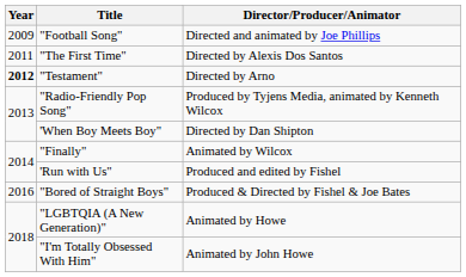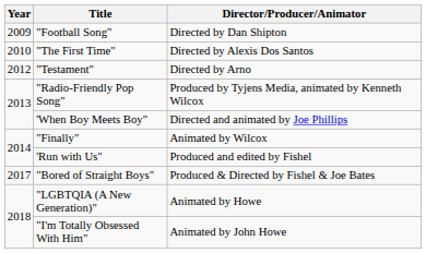"Football Song" | Director/Producer/Animator: Directed and animated by Joe Phillips -> Directed by Dan Shipton
"The First Time" | Year: 2011 -> 2010
"Testament" | Year: bold -> normal
'When Boy Meets Boy" | Director/Producer/Animator: Directed by Dan Shipton -> Directed and animated by Joe Phillips
"Bored of Straight Boys" | Year: 2016 -> 2017
